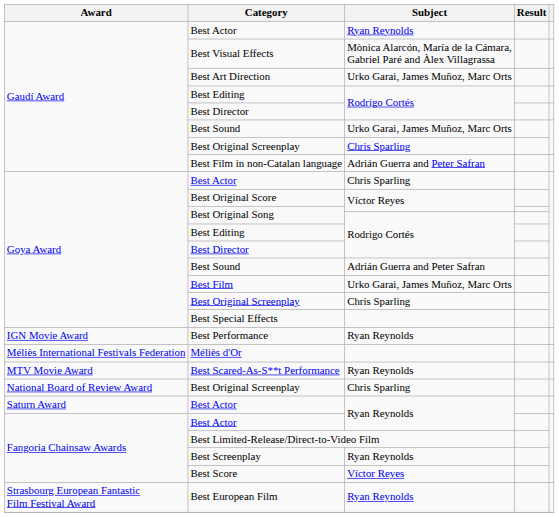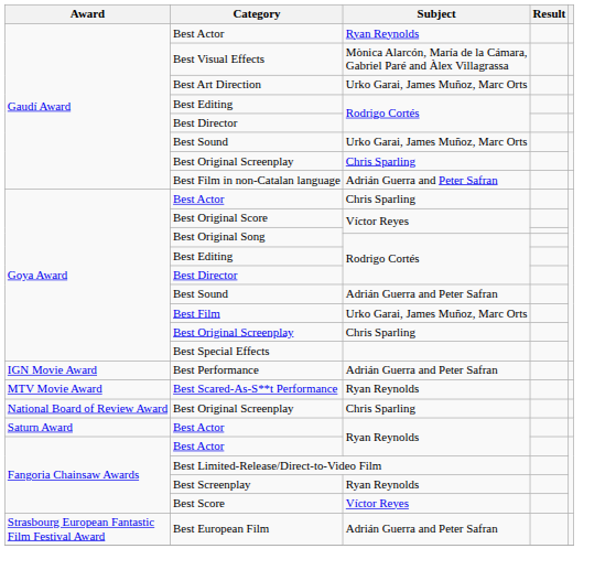Best Performance | Subject: Ryan Reynolds -> Adrián Guerra and Peter Safran
- row: Méliès International Festivals Federation | Méliès d'Or
Best European Film | Subject: Ryan Reynolds -> Adrián Guerra and Peter Safran
